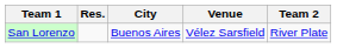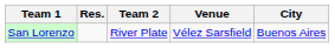columns swapped: Team 2 <-> City
